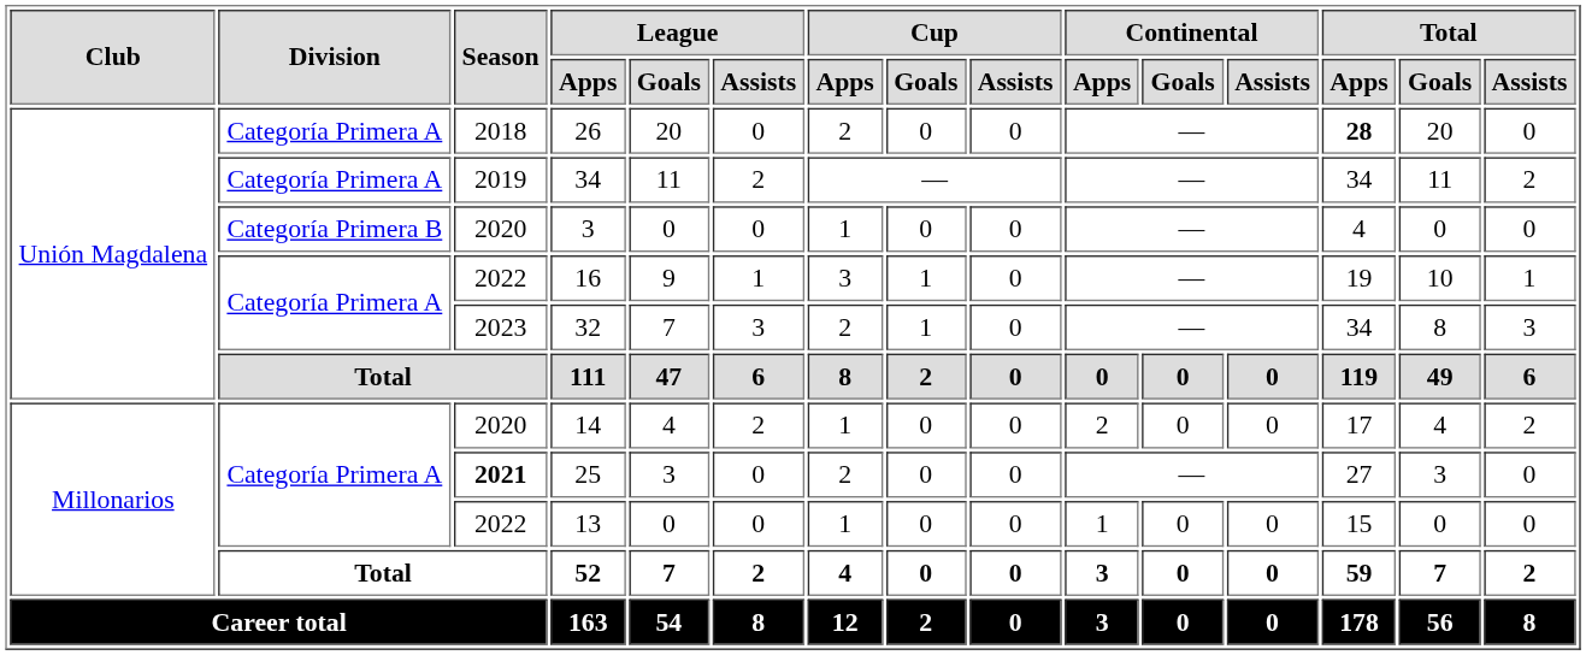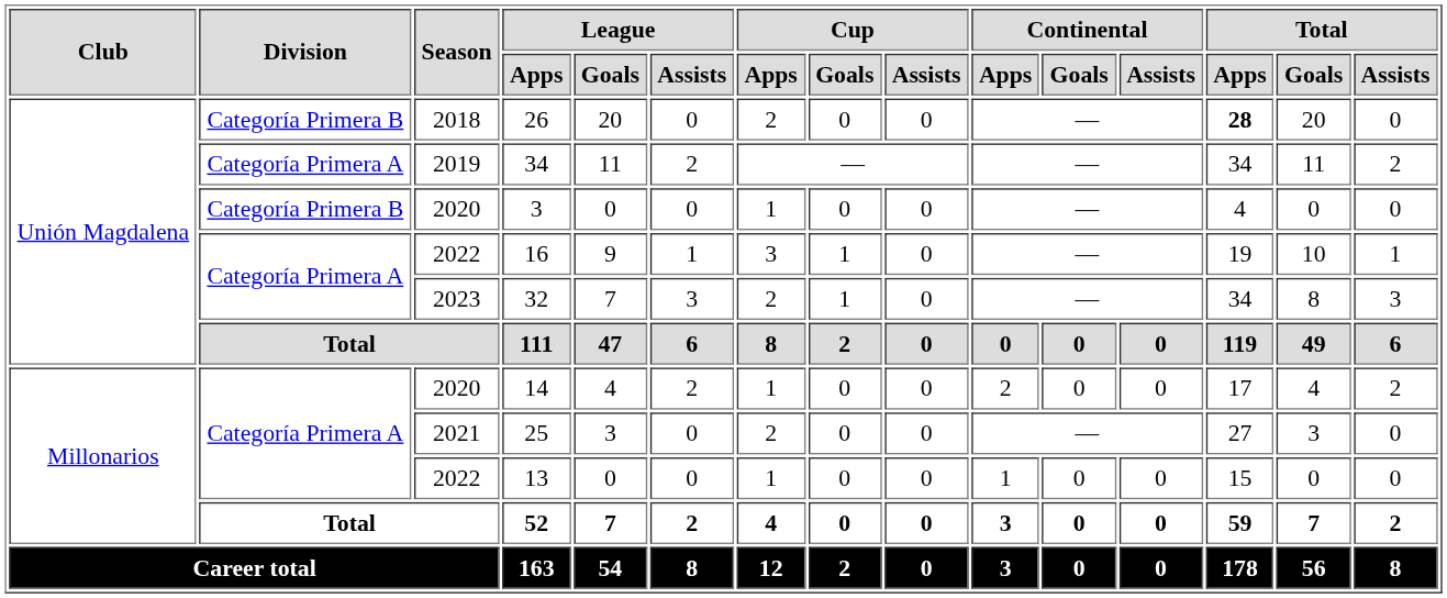26 | Division: Categoría Primera A -> Categoría Primera B
25 | Season: bold -> normal
